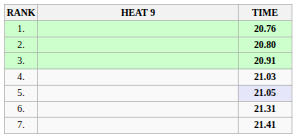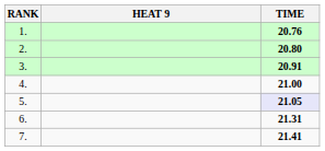4. | TIME: 21.03 -> 21.00
